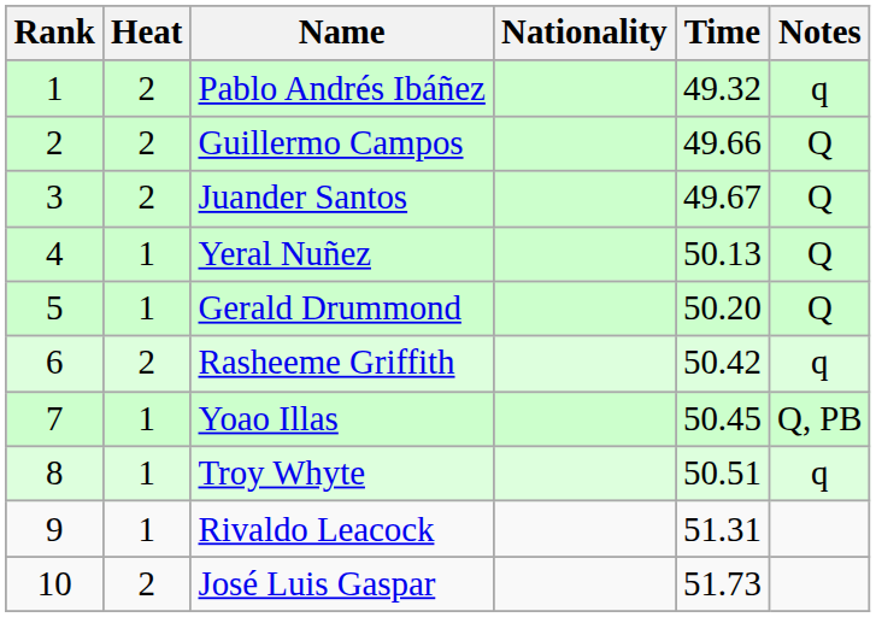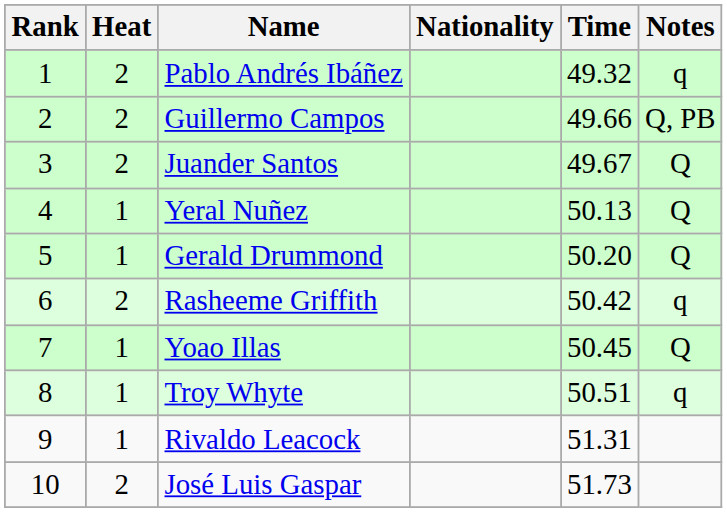Guillermo Campos | Notes: Q -> Q, PB
Yoao Illas | Notes: Q, PB -> Q
